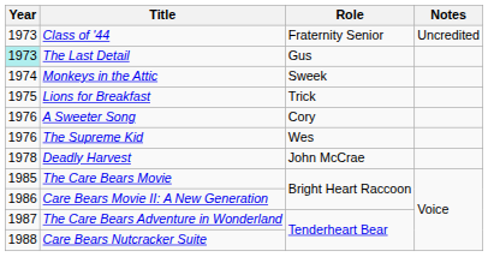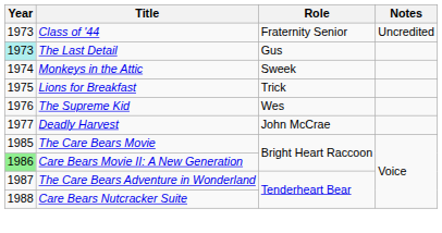- row: 1976 | A Sweeter Song | Cory
Deadly Harvest | Year: 1978 -> 1977
Care Bears Movie II: A New Generation | Year: no background -> lightgreen background
